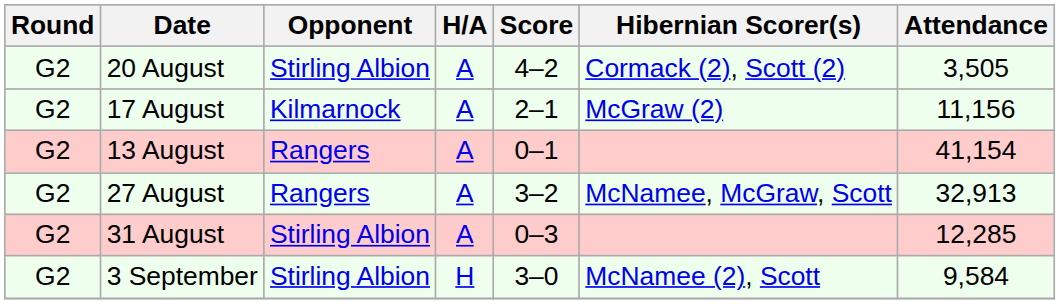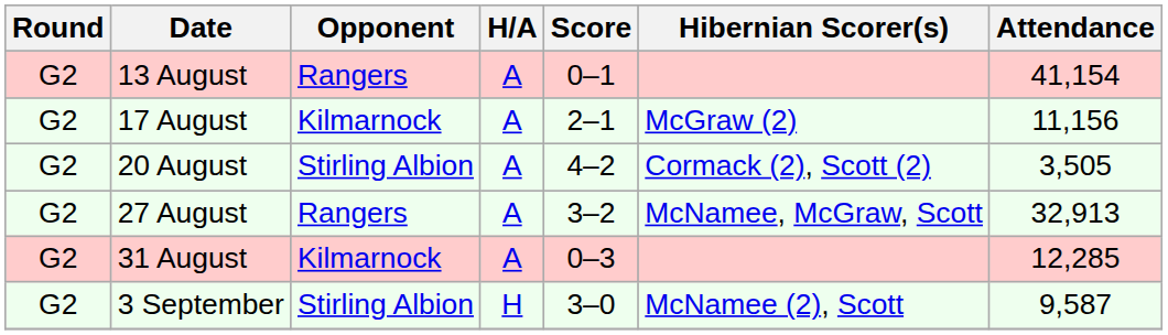rows swapped: 13 August <-> 20 August
31 August | Opponent: Stirling Albion -> Kilmarnock
3 September | Attendance: 9,584 -> 9,587
